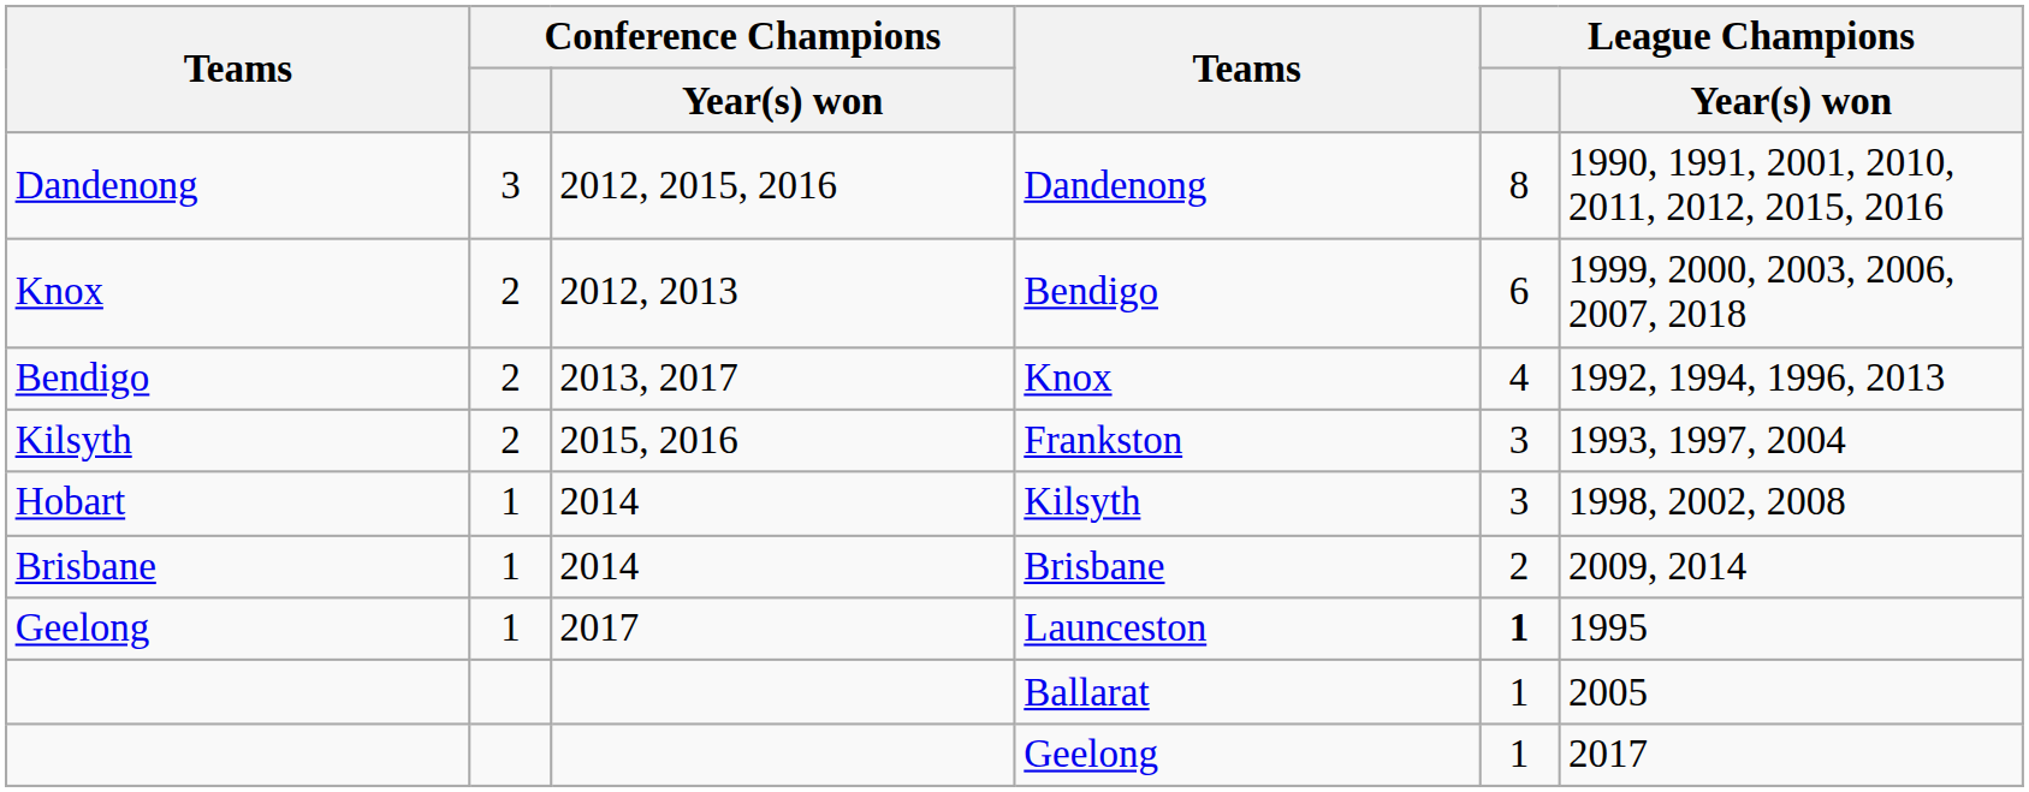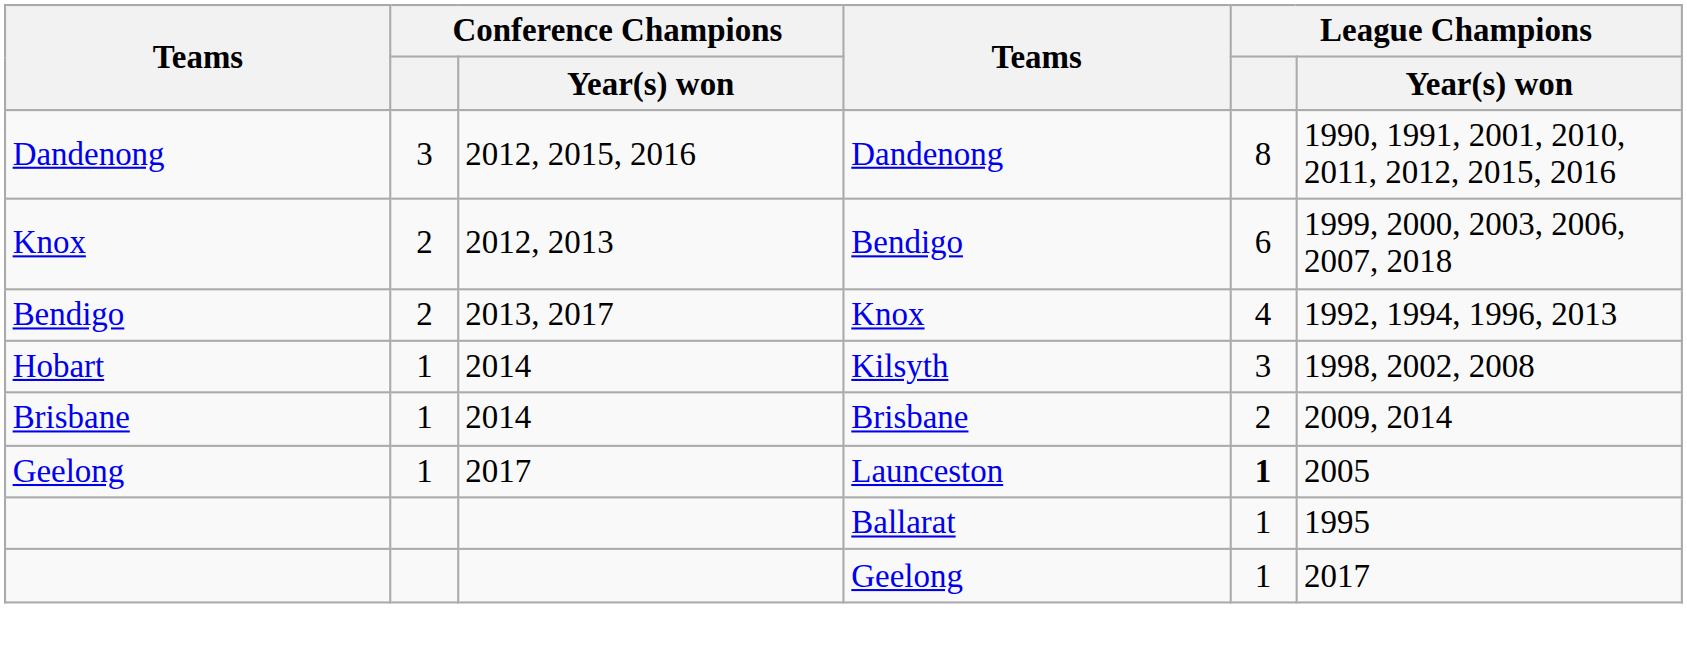- row: Kilsyth | 2 | 2015, 2016 | Frankston | 3 | 1993, 1997, 2004
Launceston | League Champions / Year(s) won: 1995 -> 2005
Ballarat | League Champions / Year(s) won: 2005 -> 1995
